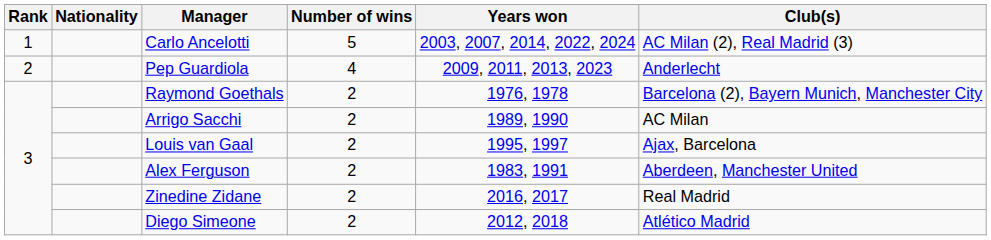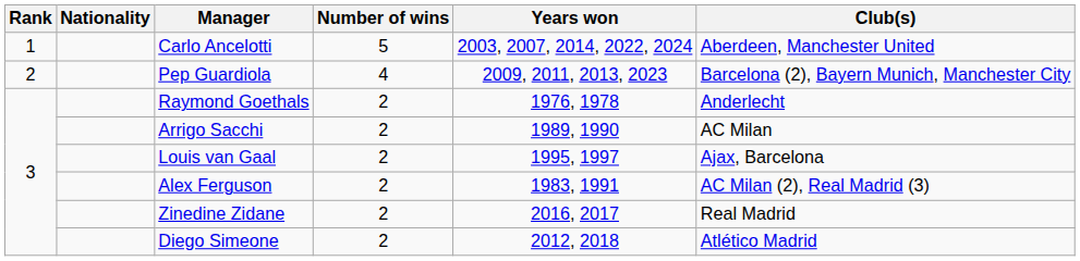Carlo Ancelotti | Club(s): AC Milan (2), Real Madrid (3) -> Aberdeen, Manchester United
Pep Guardiola | Club(s): Anderlecht -> Barcelona (2), Bayern Munich, Manchester City
Raymond Goethals | Club(s): Barcelona (2), Bayern Munich, Manchester City -> Anderlecht
Alex Ferguson | Club(s): Aberdeen, Manchester United -> AC Milan (2), Real Madrid (3)
